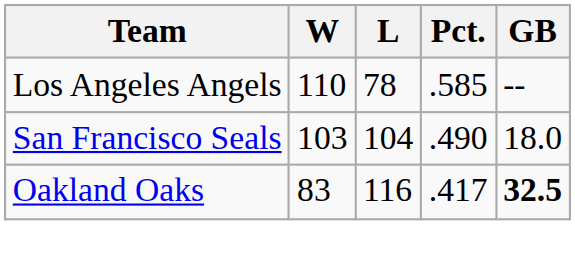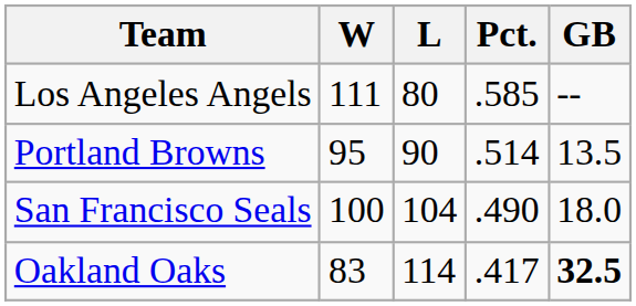Los Angeles Angels | W: 110 -> 111
Los Angeles Angels | L: 78 -> 80
+ row: Portland Browns | 95 | 90 | .514 | 13.5
San Francisco Seals | W: 103 -> 100
Oakland Oaks | L: 116 -> 114
